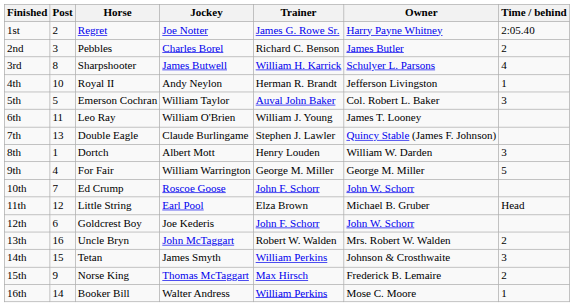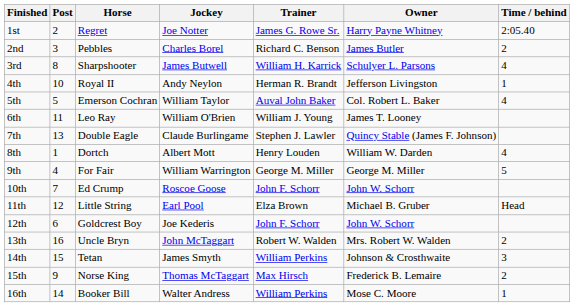5th | Time / behind: 3 -> 4
8th | Time / behind: 3 -> 4
